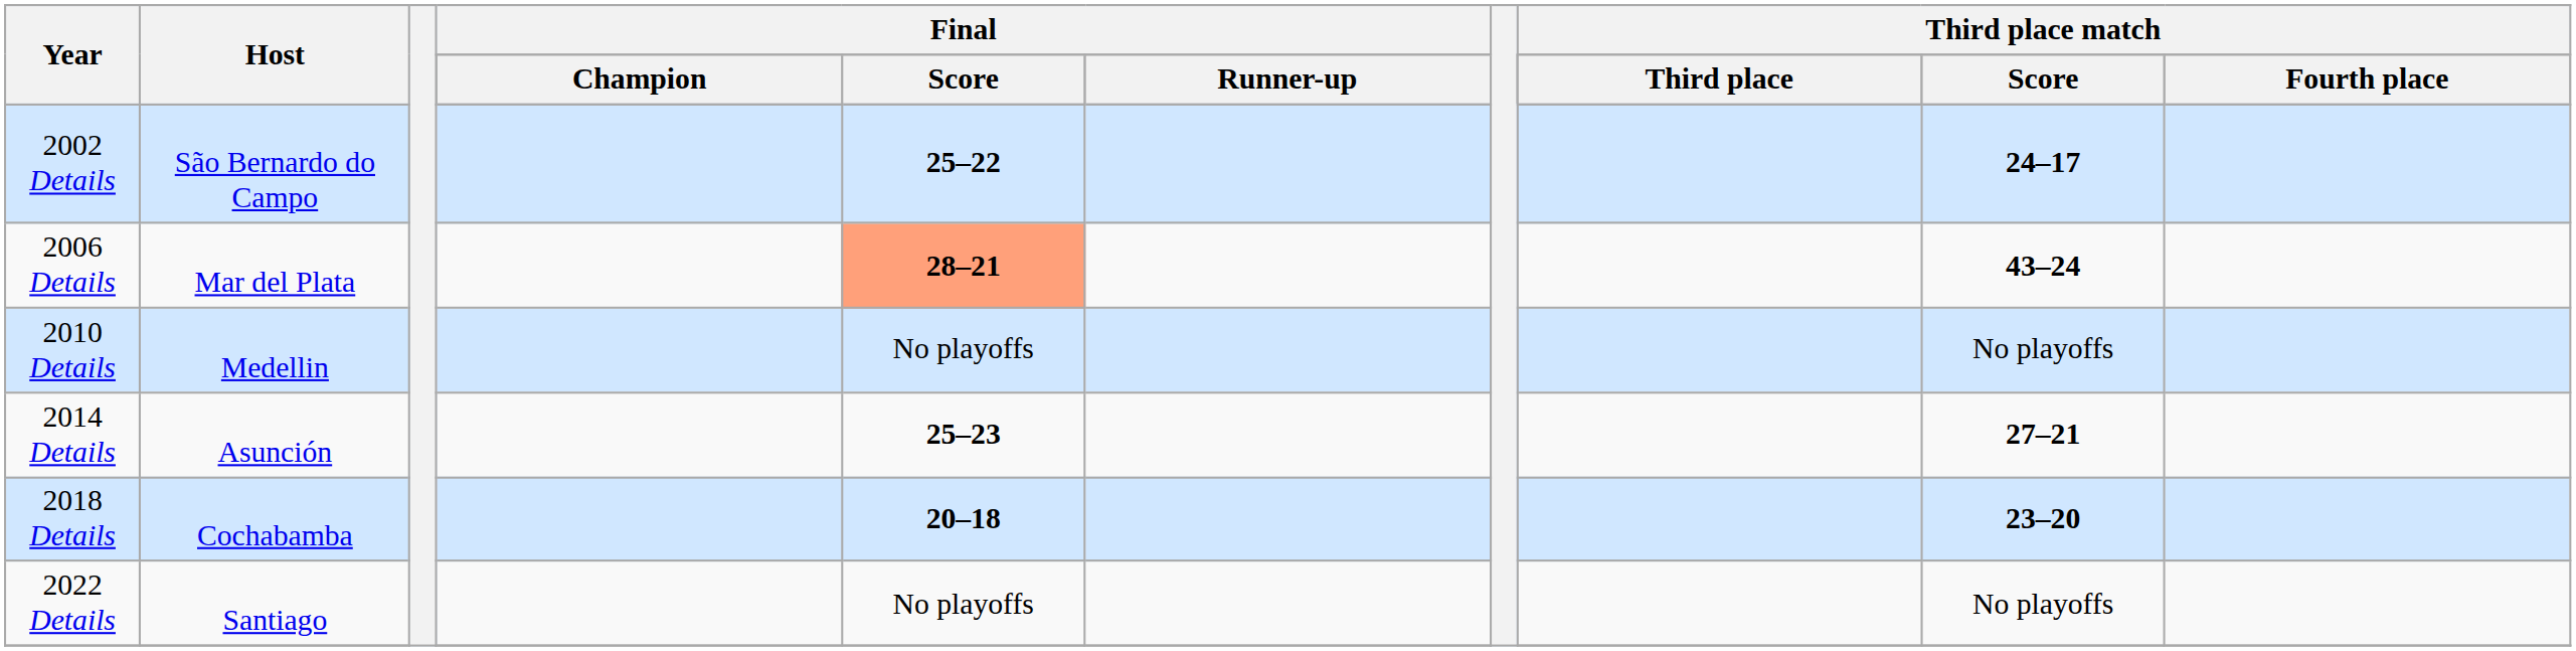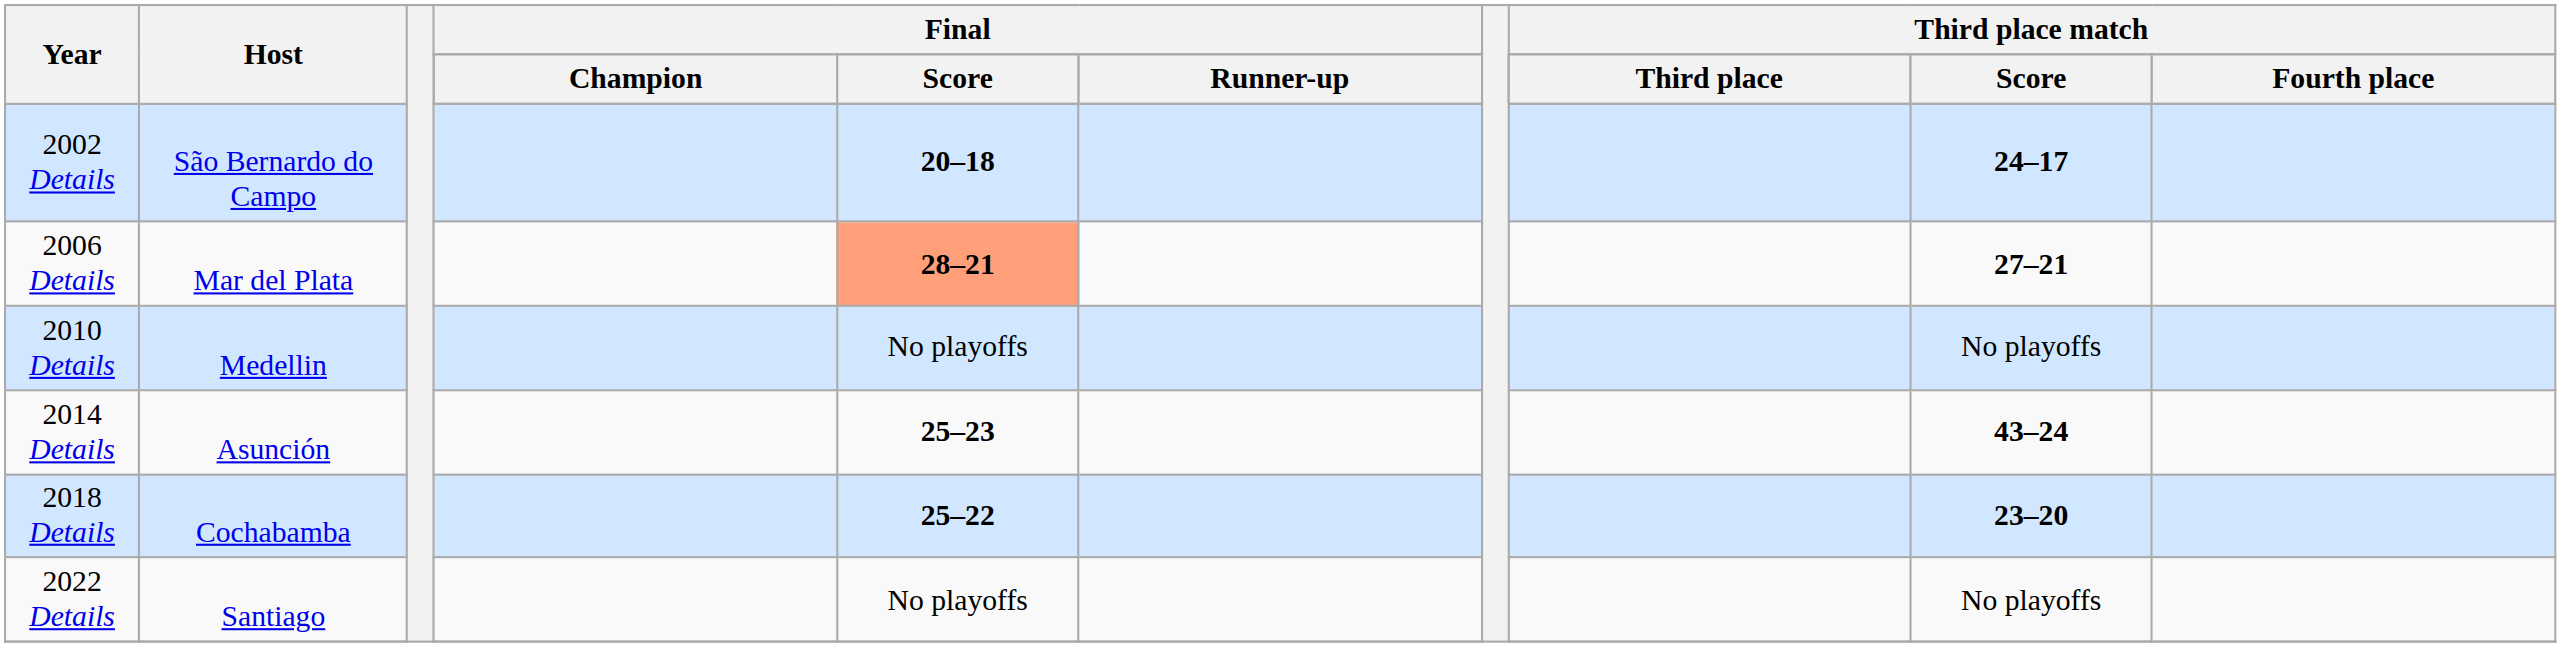2002 Details | Final / Score: 25–22 -> 20–18
2006 Details | Third place match / Score: 43–24 -> 27–21
2014 Details | Third place match / Score: 27–21 -> 43–24
2018 Details | Final / Score: 20–18 -> 25–22
